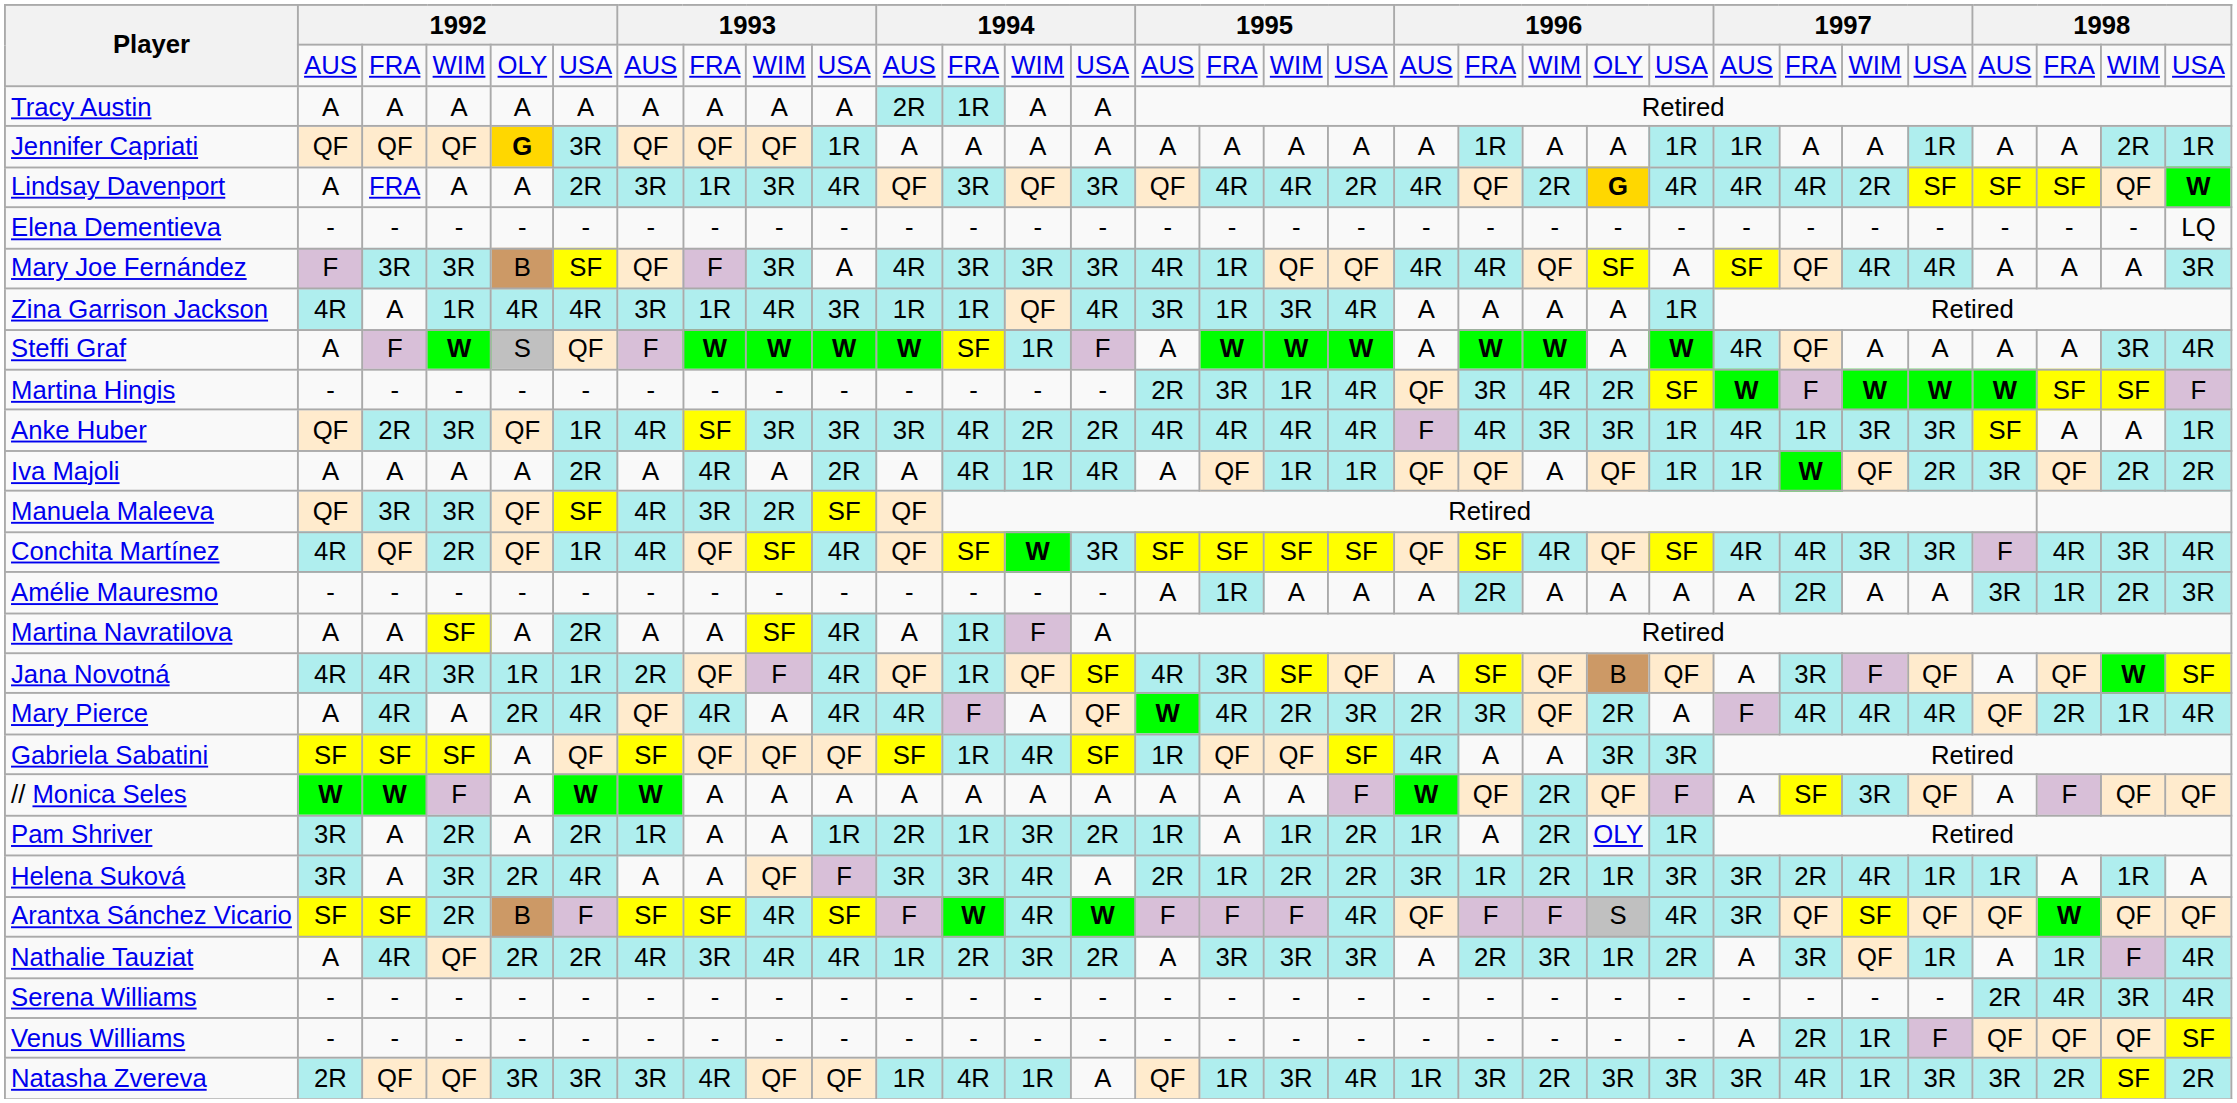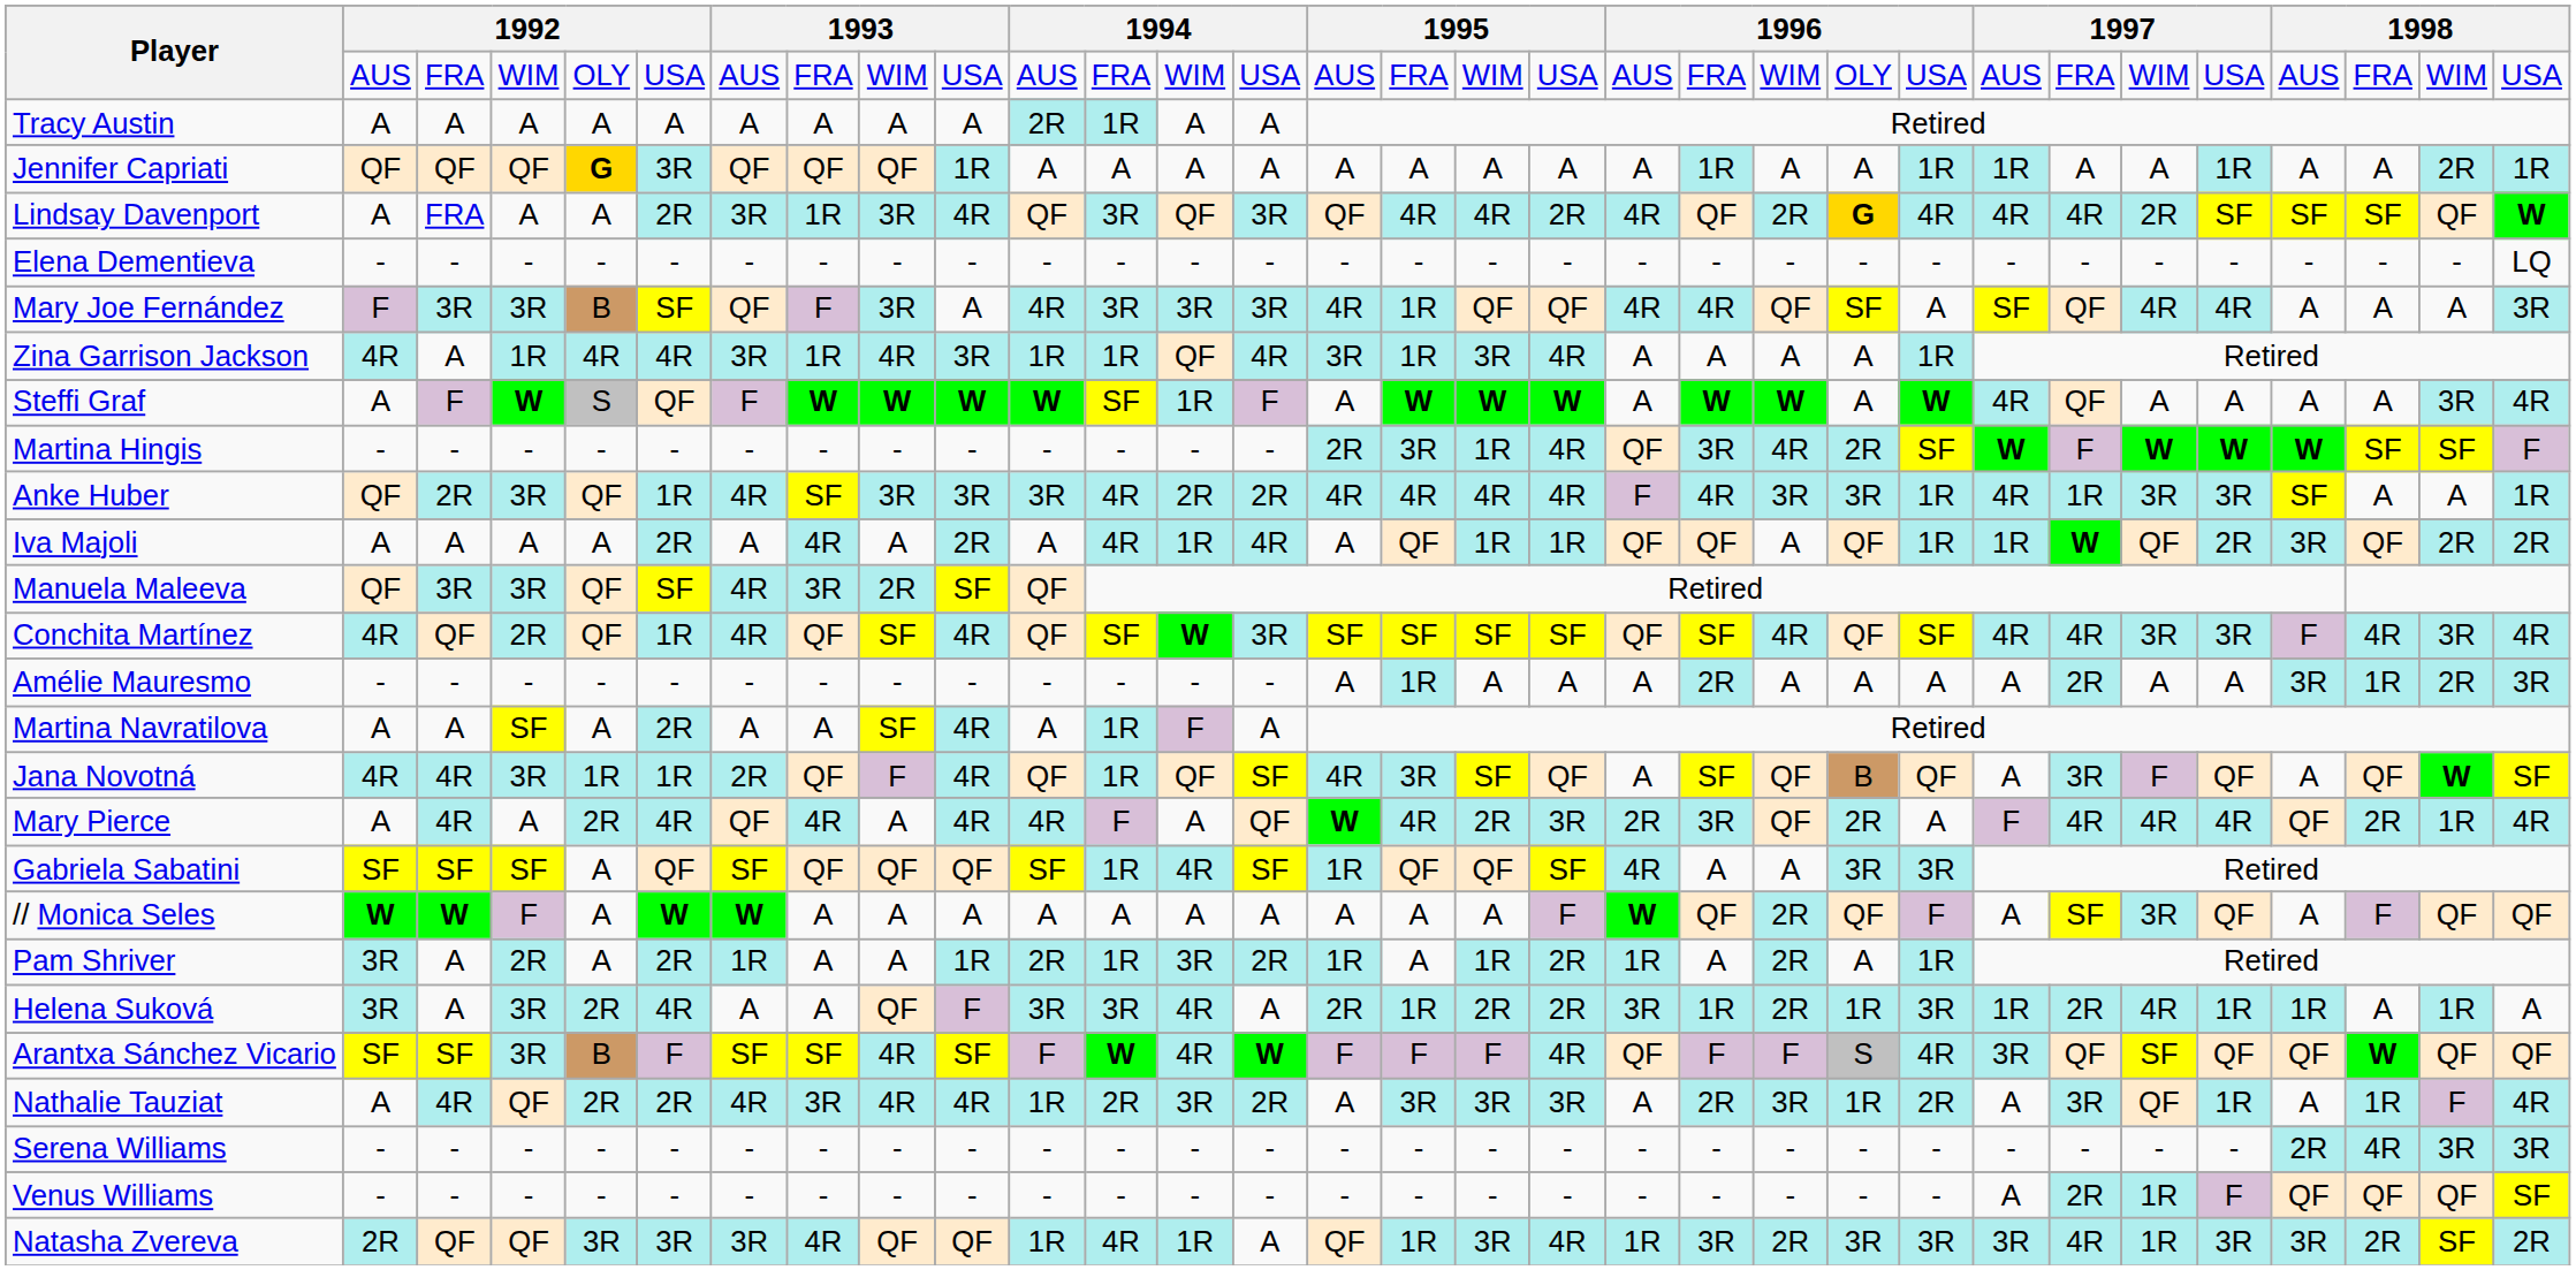Pam Shriver | column 22: OLY -> A
Helena Suková | column 24: 3R -> 1R
Arantxa Sánchez Vicario | column 4: 2R -> 3R
Serena Williams | column 31: 4R -> 3R
